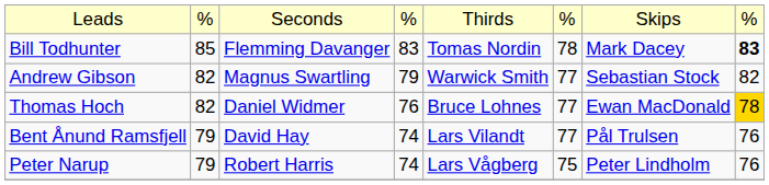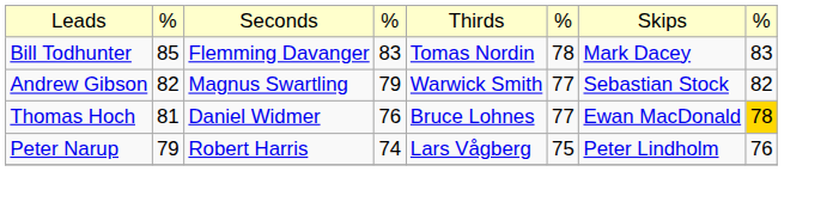Bill Todhunter | column 8: bold -> normal
Thomas Hoch | column 2: 82 -> 81
- row: Bent Ånund Ramsfjell | 79 | David Hay | 74 | Lars Vilandt | 77 | Pål Trulsen | 76
